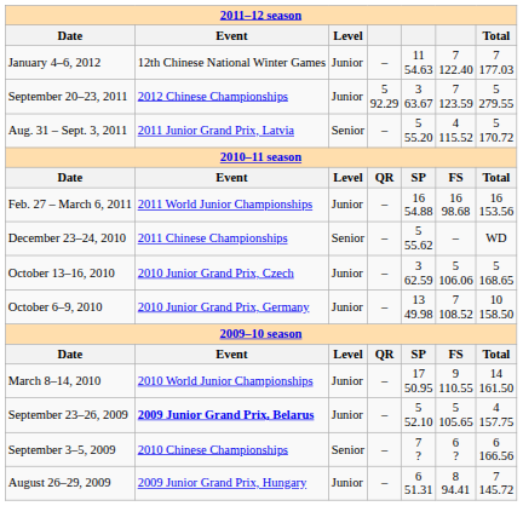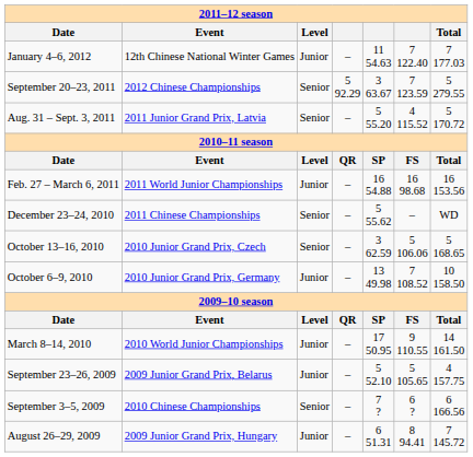September 20–23, 2011 | Level: Junior -> Senior
October 13–16, 2010 | Level: Junior -> Senior
September 23–26, 2009 | Event: bold -> normal
